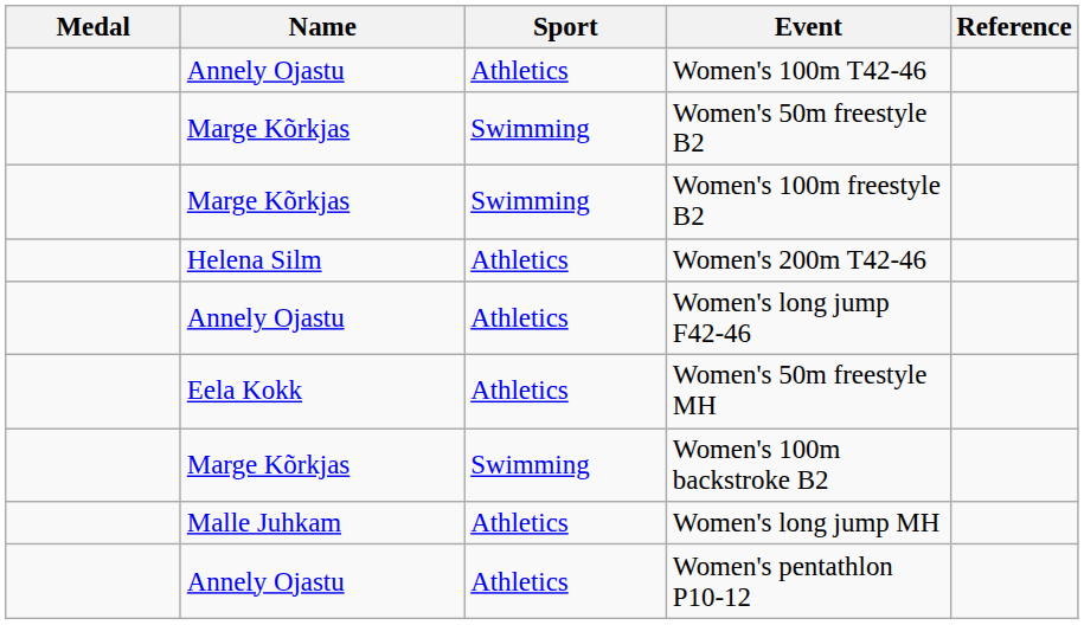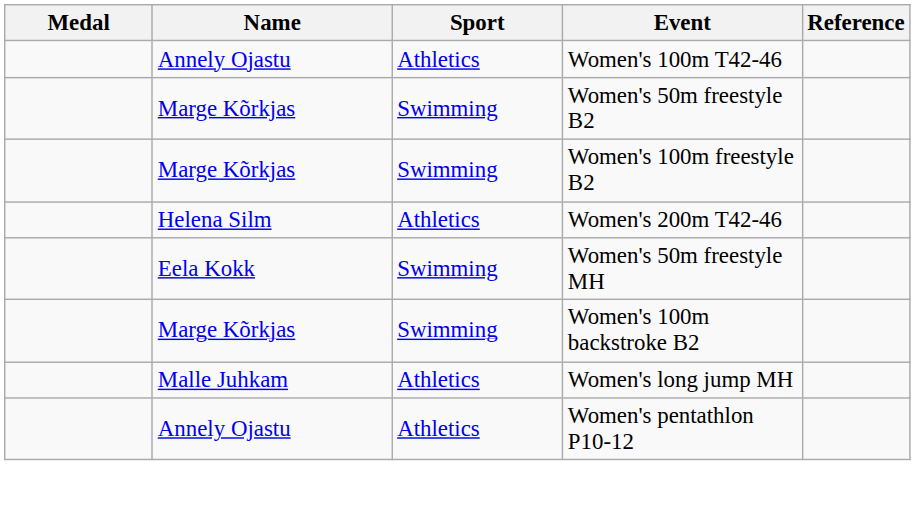- row: Annely Ojastu | Athletics | Women's long jump F42-46
Women's 50m freestyle MH | Sport: Athletics -> Swimming
